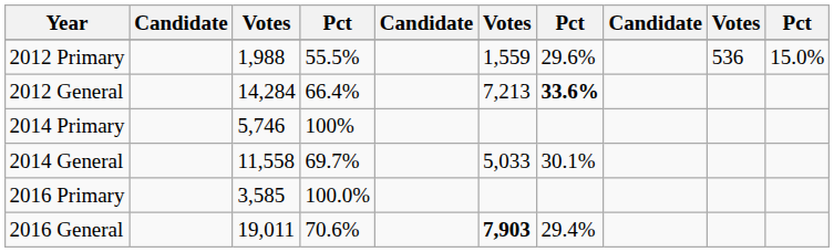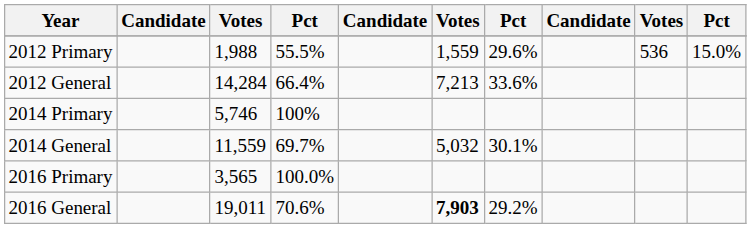2012 General | column 7: bold -> normal
2014 General | column 3: 11,558 -> 11,559
2014 General | column 6: 5,033 -> 5,032
2016 Primary | column 3: 3,585 -> 3,565
2016 General | column 7: 29.4% -> 29.2%
